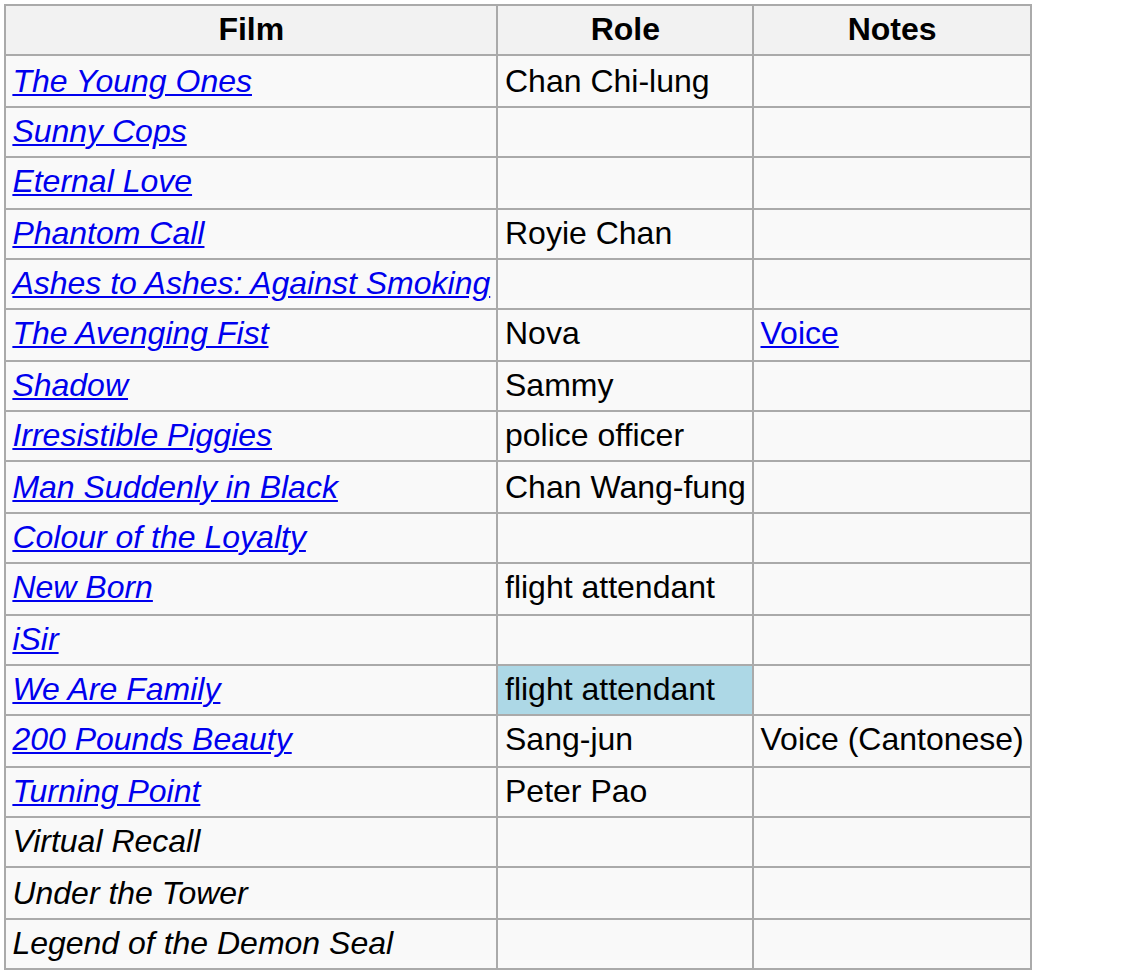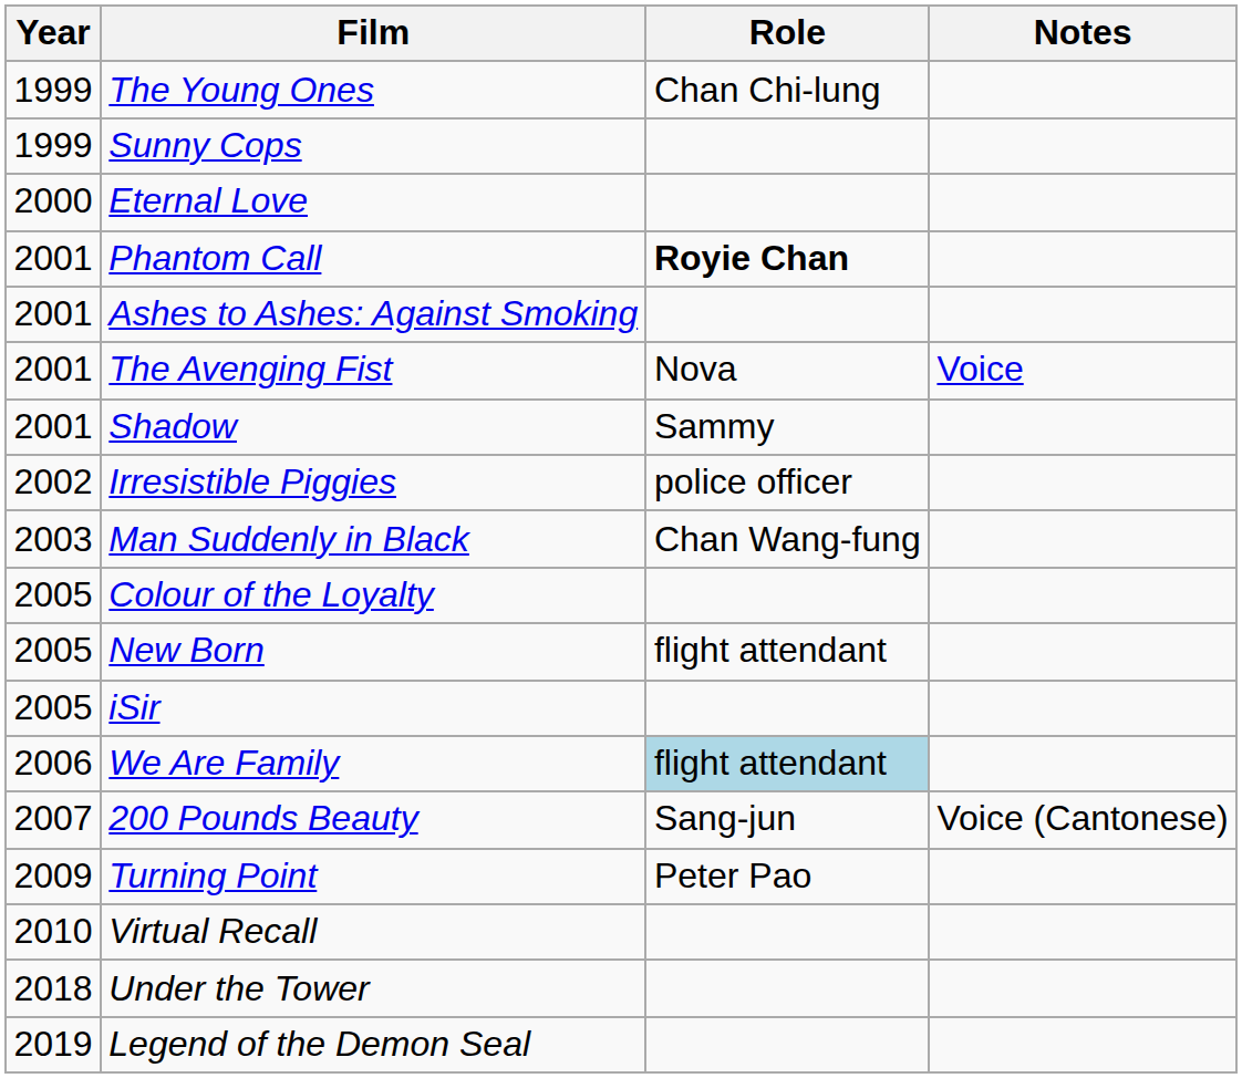+ column: Year | 1999 | 1999 | 2000 | 2001 | 2001 | 2001 | 2001 | 2002 | 2003 | 2005 | 2005 | 2005 | 2006 | 2007 | 2009 | 2010 | 2018 | 2019
Phantom Call | Role: normal -> bold
